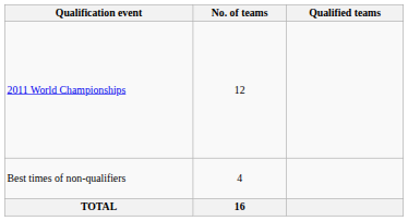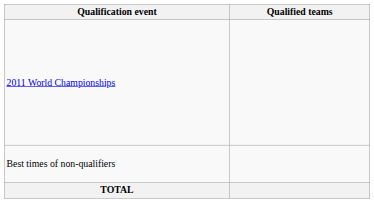- column: No. of teams | 12 | 4 | 16
